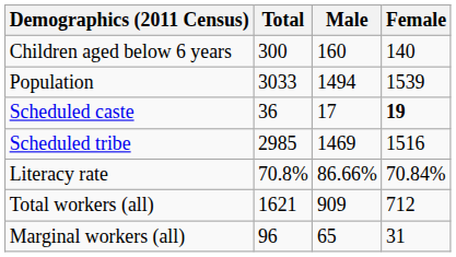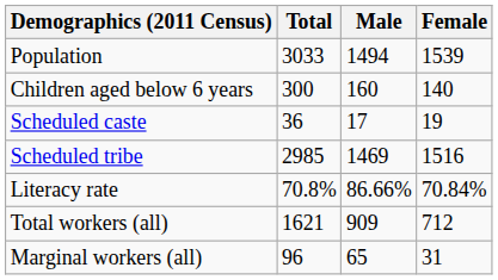rows swapped: Population <-> Children aged below 6 years
Scheduled caste | Female: bold -> normal
